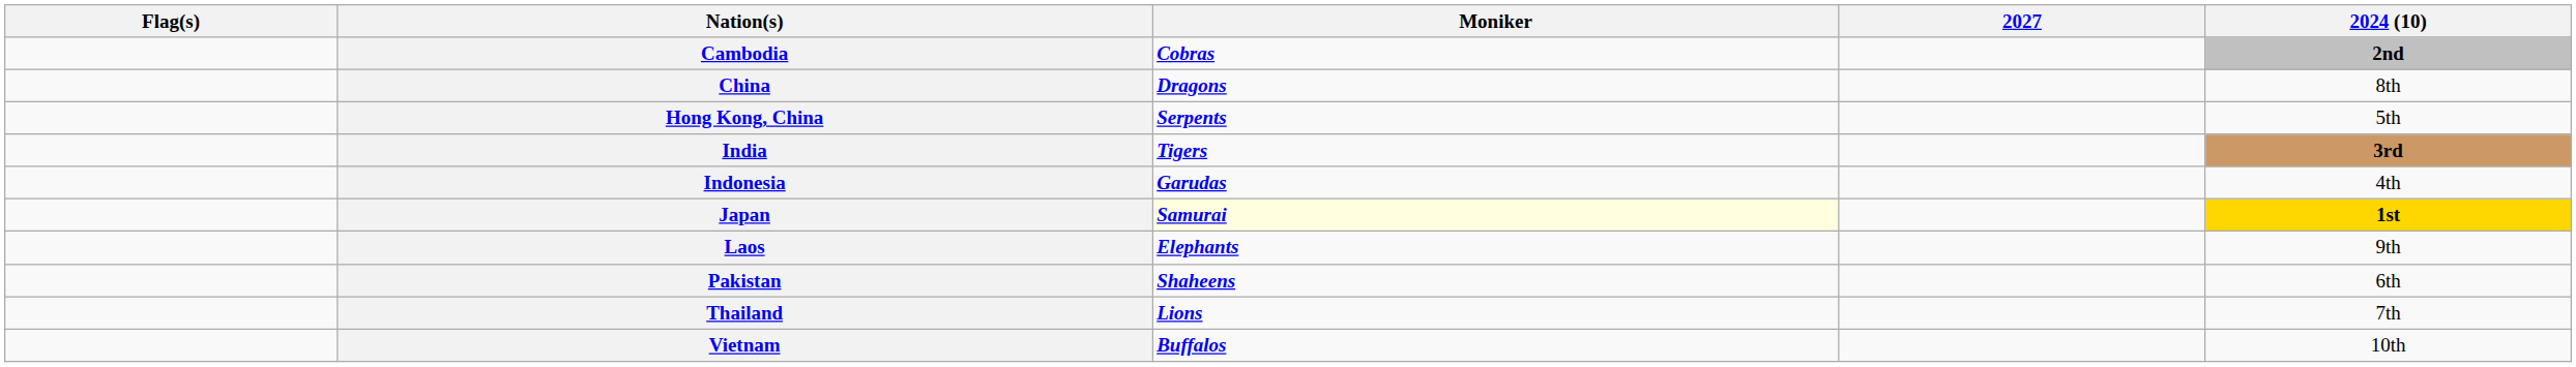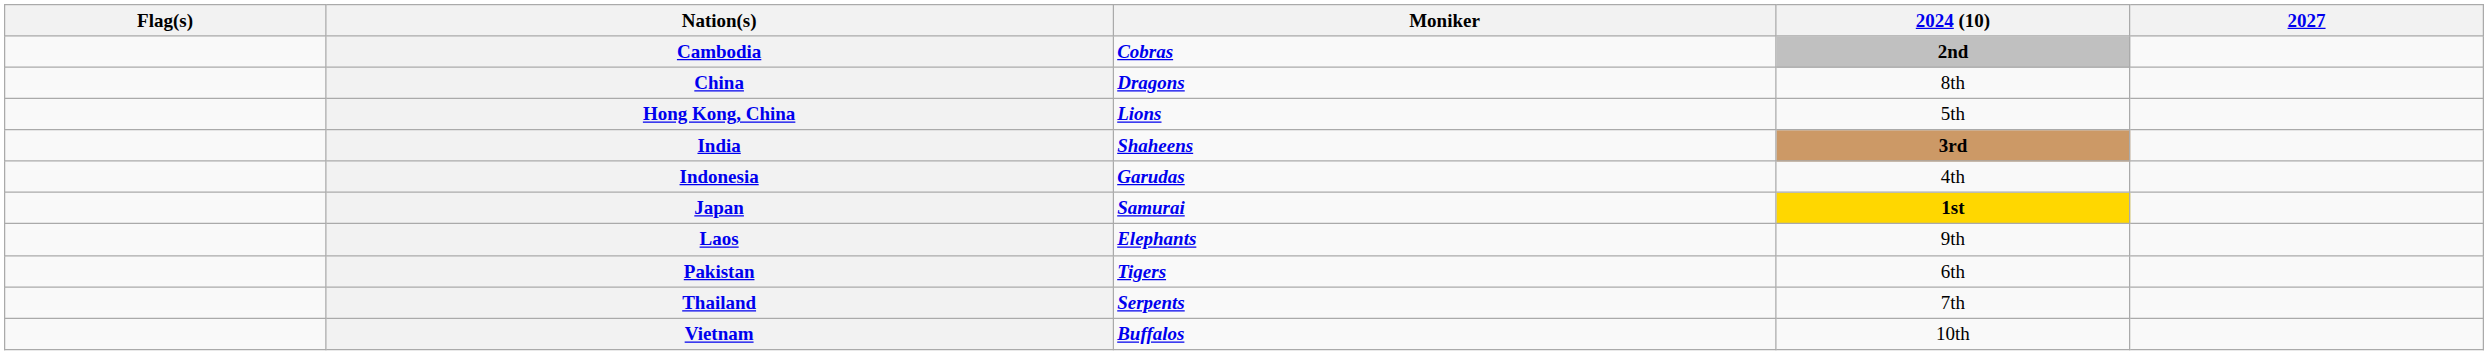columns swapped: 2024 (10) <-> 2027
Hong Kong, China | Moniker: Serpents -> Lions
India | Moniker: Tigers -> Shaheens
Japan | Moniker: lightyellow background -> no background
Pakistan | Moniker: Shaheens -> Tigers
Thailand | Moniker: Lions -> Serpents
